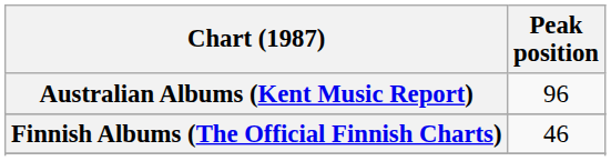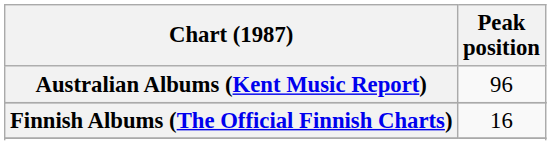Finnish Albums (The Official Finnish Charts) | Peak position: 46 -> 16
